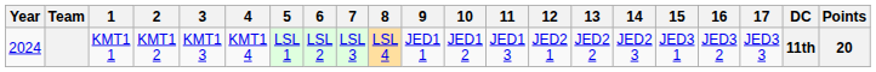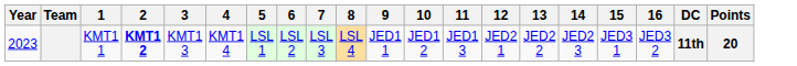- column: 17 | JED3 3
KMT1 1 | Year: 2024 -> 2023
KMT1 1 | 2: normal -> bold
